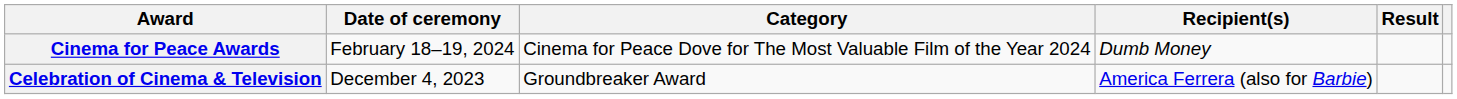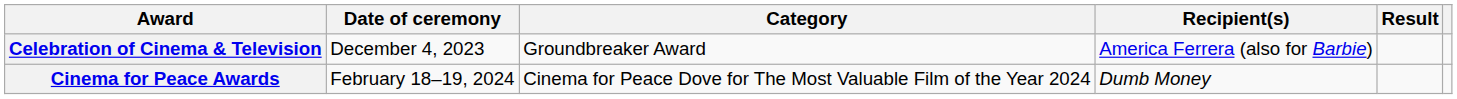rows swapped: Celebration of Cinema & Television <-> Cinema for Peace Awards
